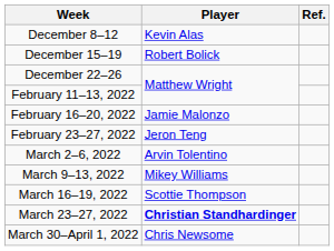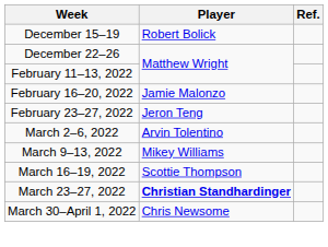- row: December 8–12 | Kevin Alas
